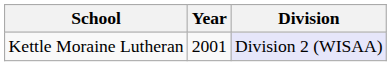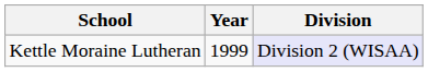Kettle Moraine Lutheran | Year: 2001 -> 1999
